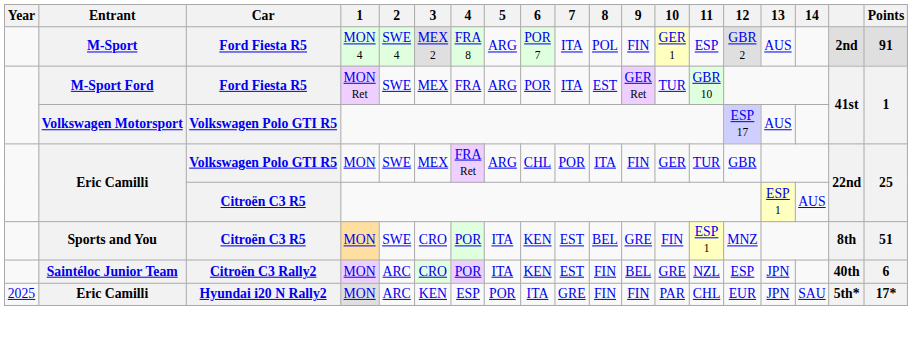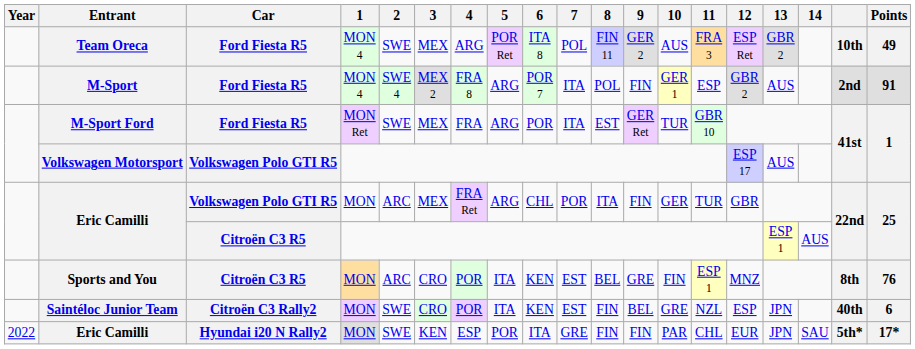+ row: Team Oreca | Ford Fiesta R5 | MON 4 | SWE | MEX | ARG | POR Ret | ITA 8 | POL | FIN 11 | GER 2 | AUS | FRA 3 | ESP Ret | GBR 2 | 10th | 49
Eric Camilli / Volkswagen Polo GTI R5 | 2: SWE -> ARC
Sports and You | 2: SWE -> ARC
Sports and You | Points: 51 -> 76
Saintéloc Junior Team | 2: ARC -> SWE
Eric Camilli / Hyundai i20 N Rally2 | Year: 2025 -> 2022
Eric Camilli / Hyundai i20 N Rally2 | 2: ARC -> SWE
